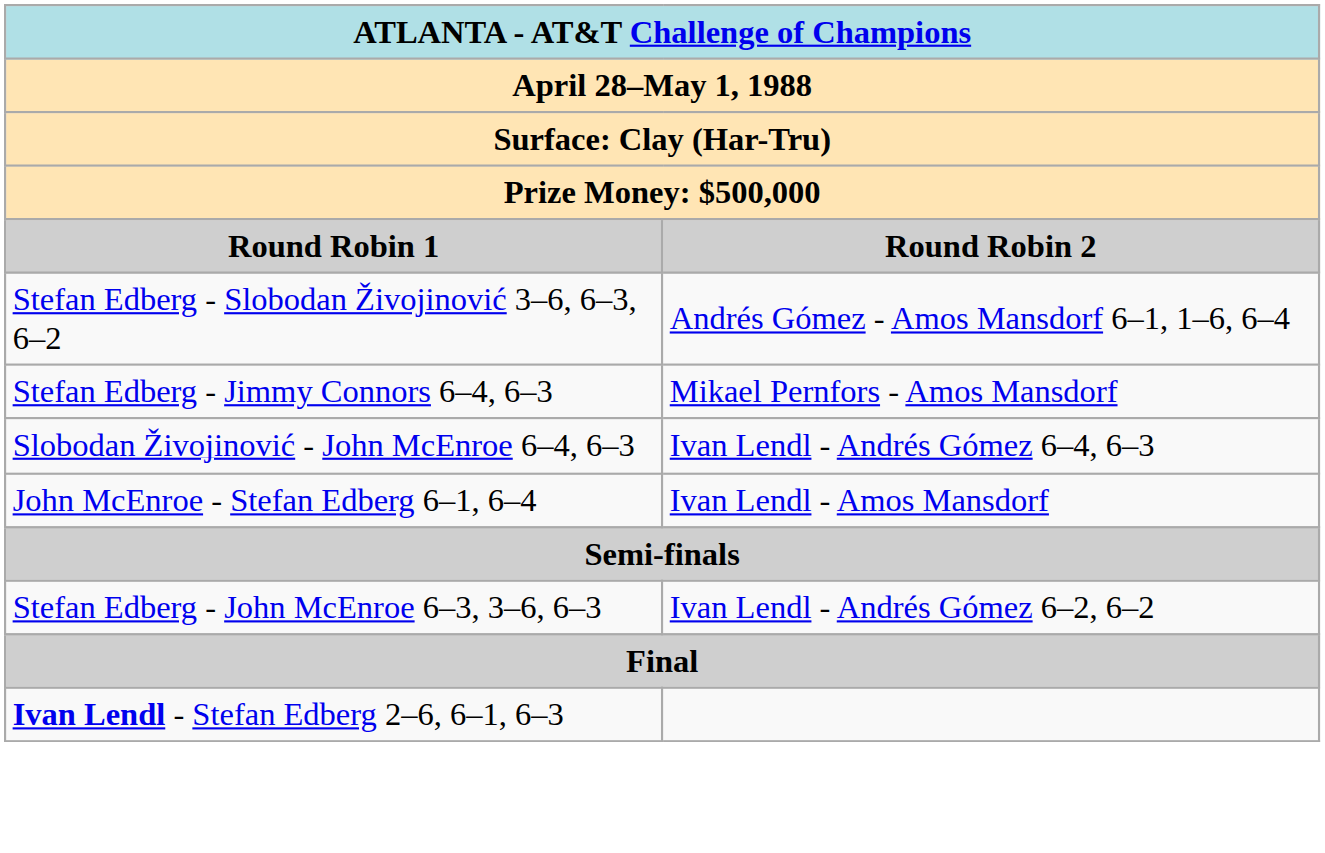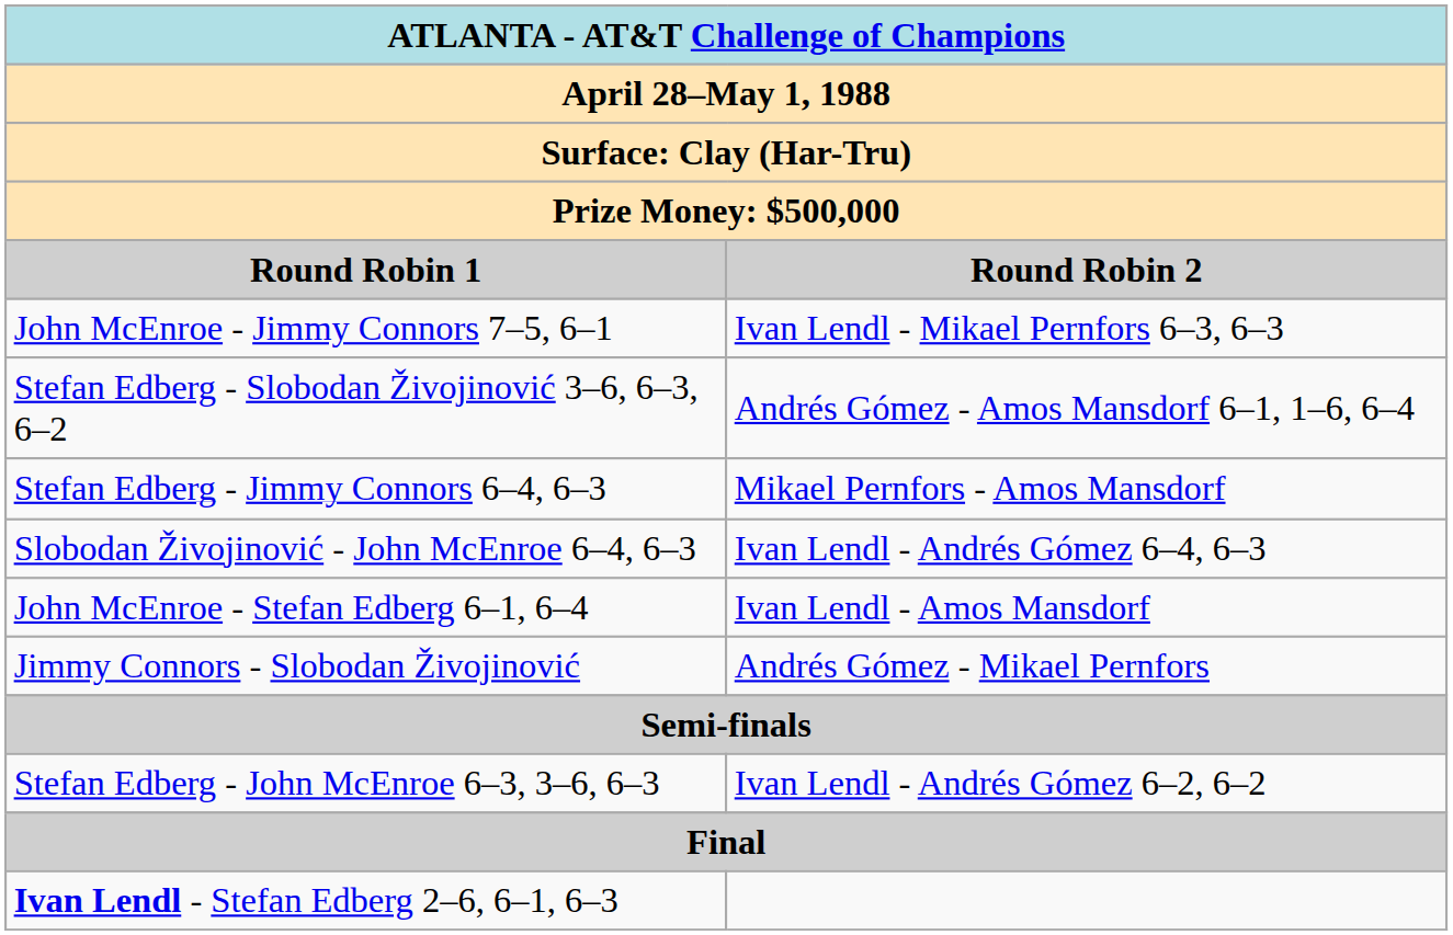+ row: John McEnroe - Jimmy Connors 7–5, 6–1 | Ivan Lendl - Mikael Pernfors 6–3, 6–3
+ row: Jimmy Connors - Slobodan Živojinović | Andrés Gómez - Mikael Pernfors
